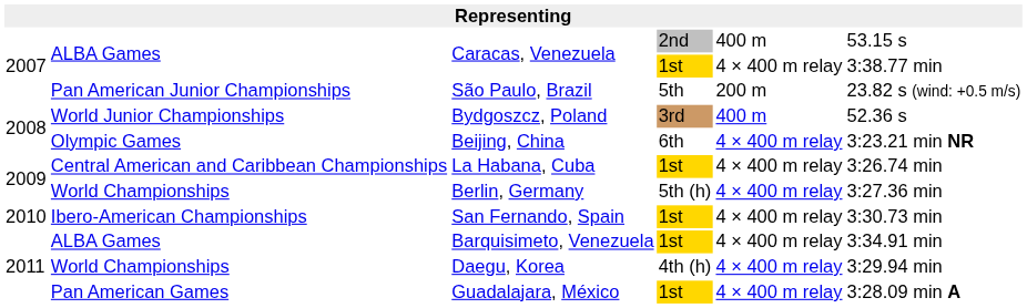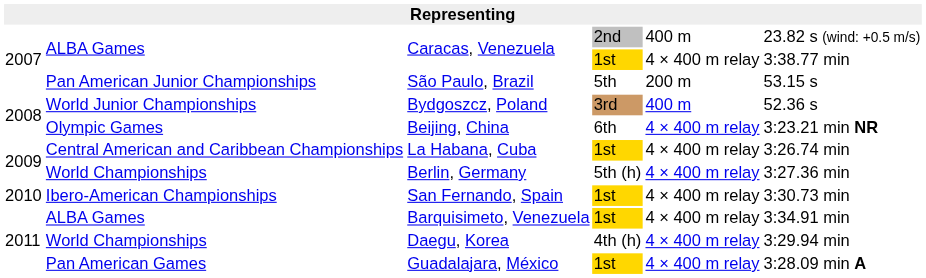Caracas, Venezuela / 2nd | column 6: 53.15 s -> 23.82 s (wind: +0.5 m/s)
São Paulo, Brazil | column 6: 23.82 s (wind: +0.5 m/s) -> 53.15 s
